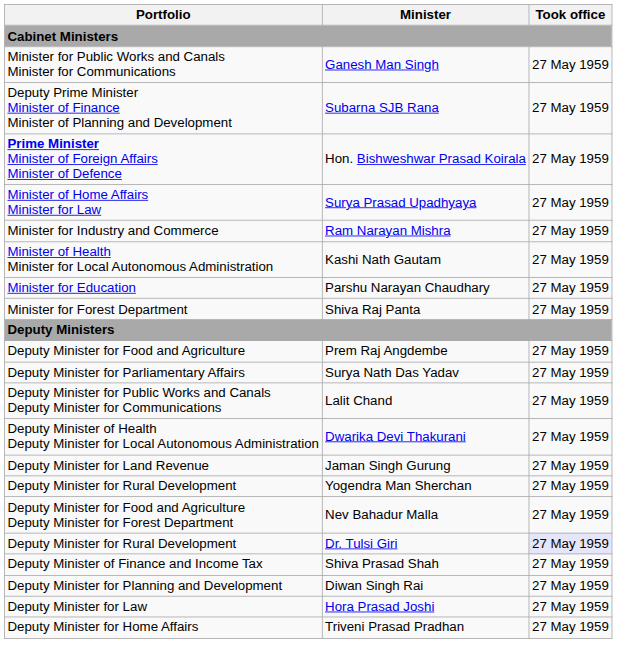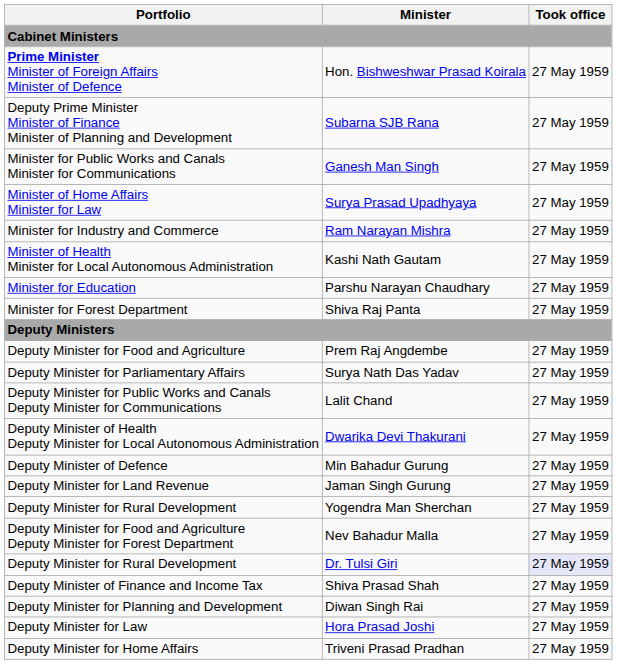rows swapped: Hon. Bishweshwar Prasad Koirala <-> Ganesh Man Singh
+ row: Deputy Minister of Defence | Min Bahadur Gurung | 27 May 1959
